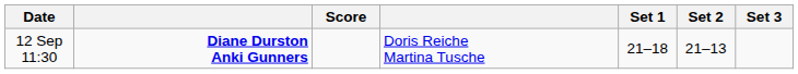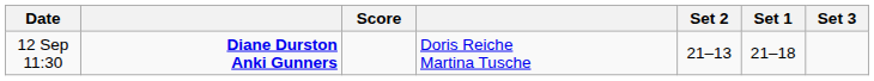columns swapped: Set 1 <-> Set 2
